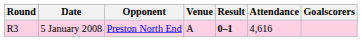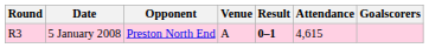5 January 2008 | Attendance: 4,616 -> 4,615
